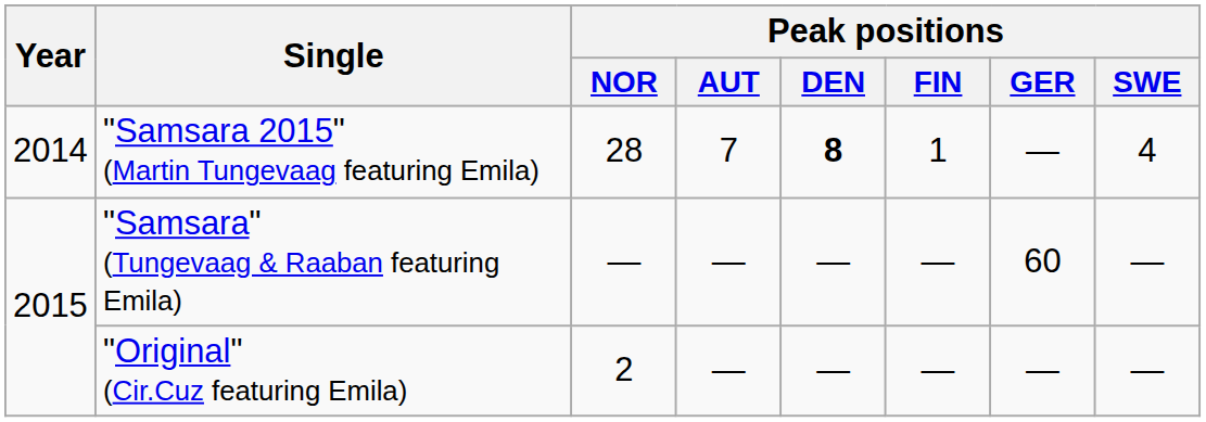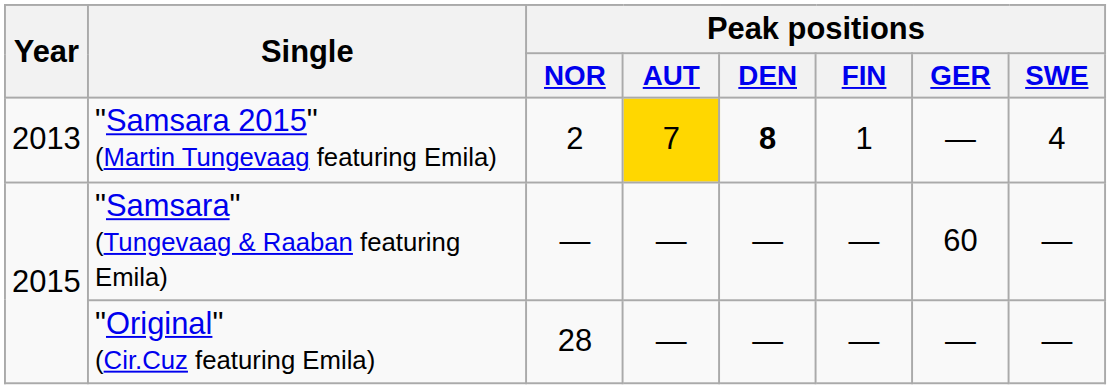"Samsara 2015" (Martin Tungevaag featuring Emila) | Year: 2014 -> 2013
"Samsara 2015" (Martin Tungevaag featuring Emila) | Peak positions / NOR: 28 -> 2
"Samsara 2015" (Martin Tungevaag featuring Emila) | Peak positions / AUT: no background -> gold background
"Original" (Cir.Cuz featuring Emila) | Peak positions / NOR: 2 -> 28
